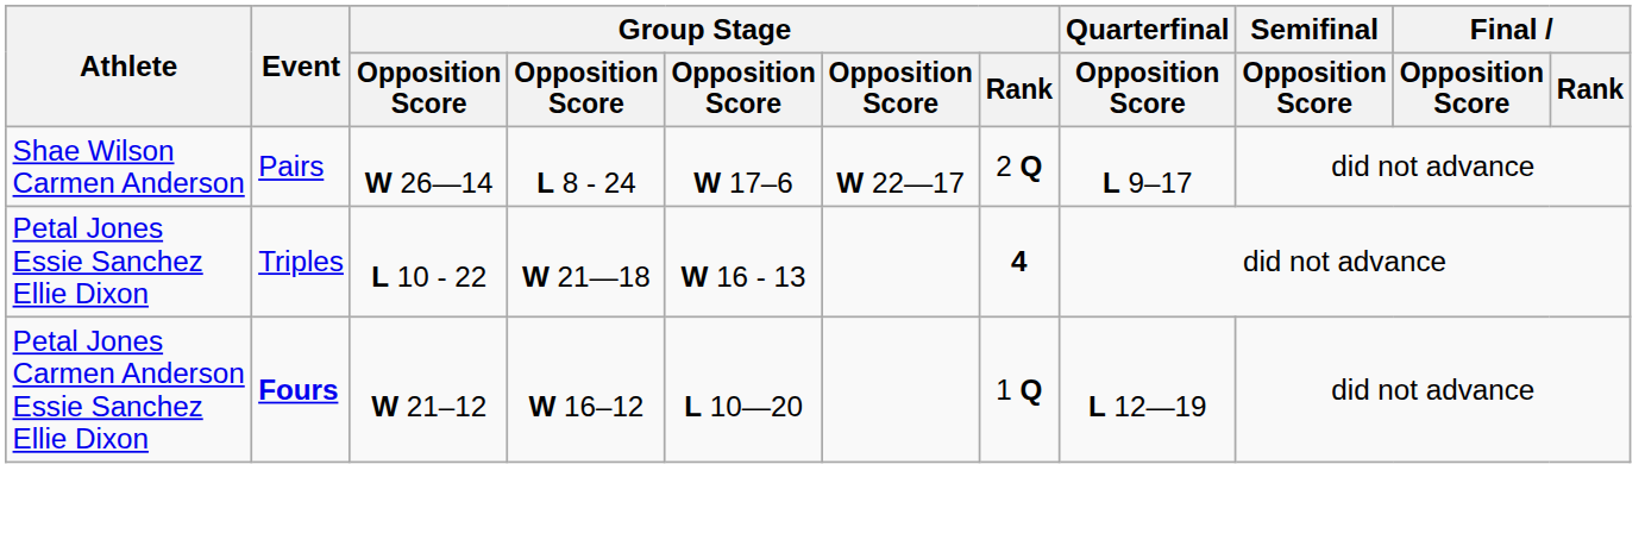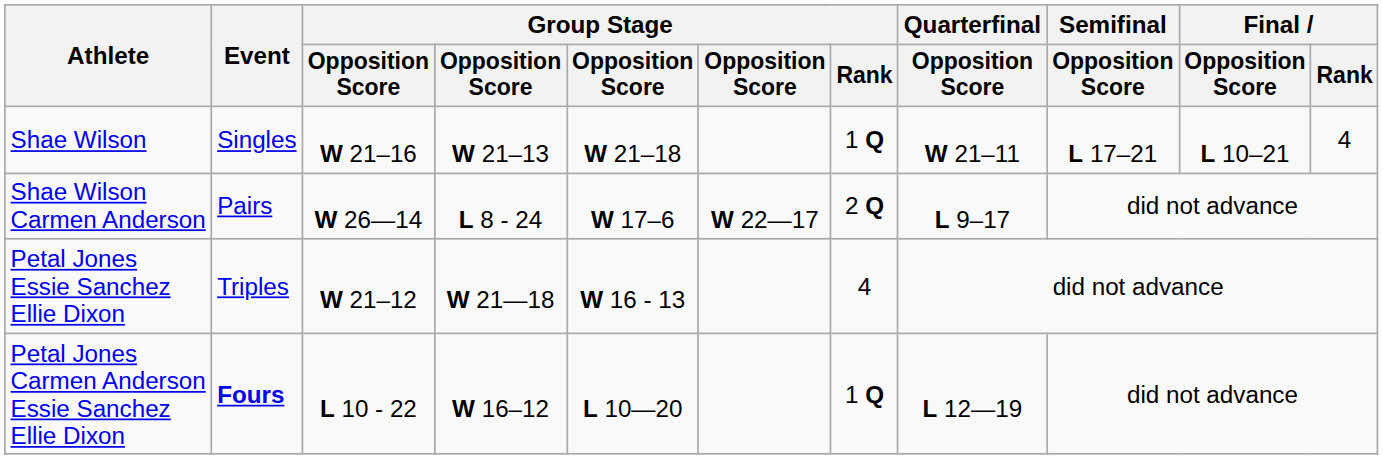+ row: Shae Wilson | Singles | W 21–16 | W 21–13 | W 21–18 | 1 Q | W 21–11 | L 17–21 | L 10–21 | 4
Petal Jones Essie Sanchez Ellie Dixon | column 3: L 10 - 22 -> W 21–12
Petal Jones Essie Sanchez Ellie Dixon | Group Stage / Rank: bold -> normal
Petal Jones Carmen Anderson Essie Sanchez Ellie Dixon | column 3: W 21–12 -> L 10 - 22
